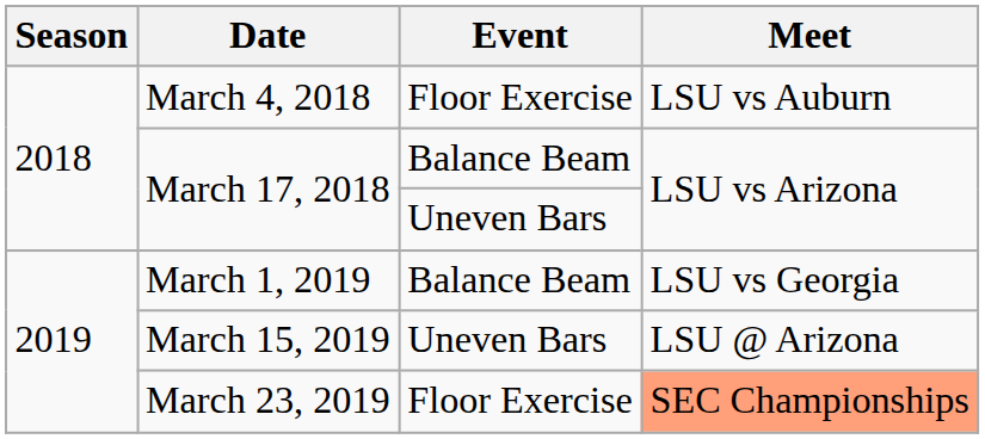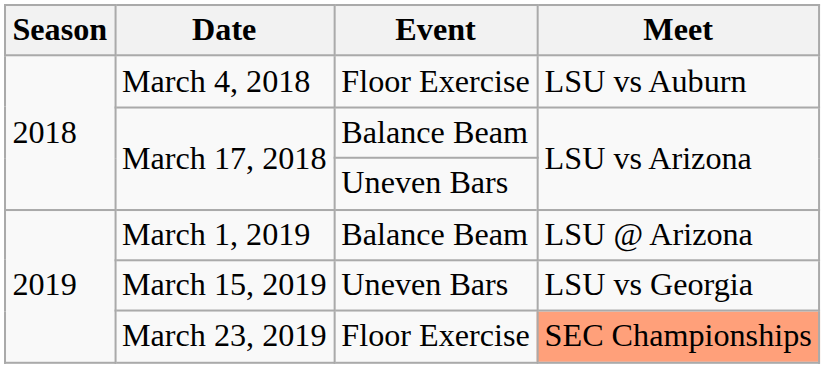March 1, 2019 | Meet: LSU vs Georgia -> LSU @ Arizona
March 15, 2019 | Meet: LSU @ Arizona -> LSU vs Georgia
